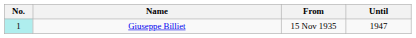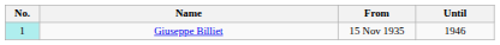Giuseppe Billiet | Until: 1947 -> 1946
